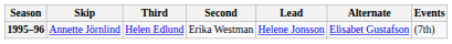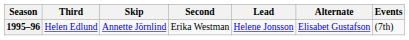columns swapped: Skip <-> Third
